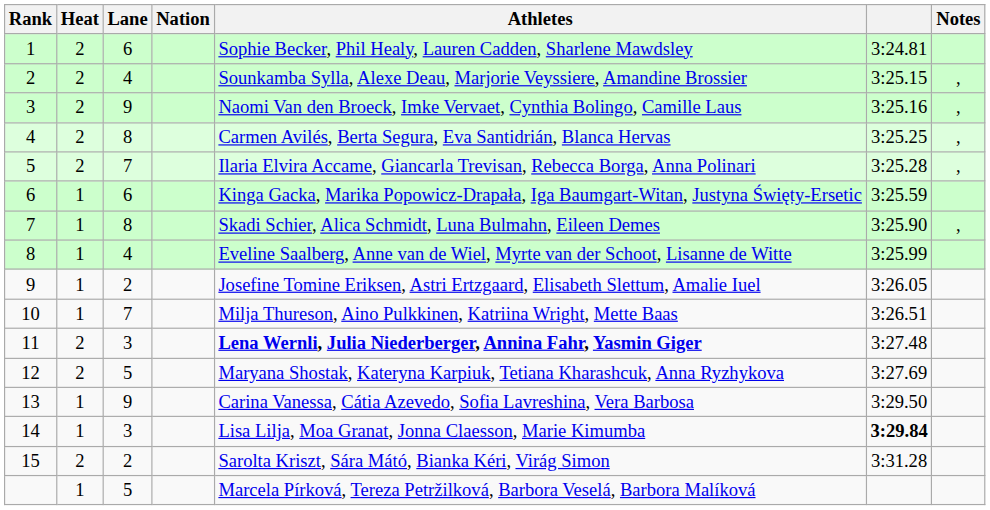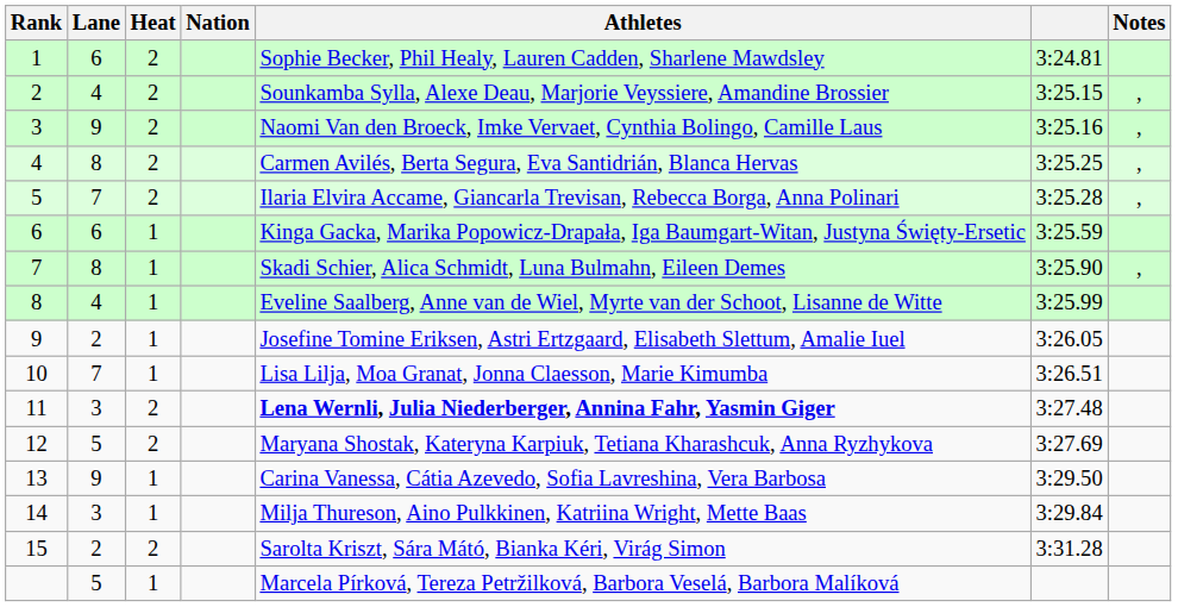columns swapped: Heat <-> Lane
10 | Athletes: Milja Thureson, Aino Pulkkinen, Katriina Wright, Mette Baas -> Lisa Lilja, Moa Granat, Jonna Claesson, Marie Kimumba
14 | Athletes: Lisa Lilja, Moa Granat, Jonna Claesson, Marie Kimumba -> Milja Thureson, Aino Pulkkinen, Katriina Wright, Mette Baas
14 | column 6: bold -> normal
